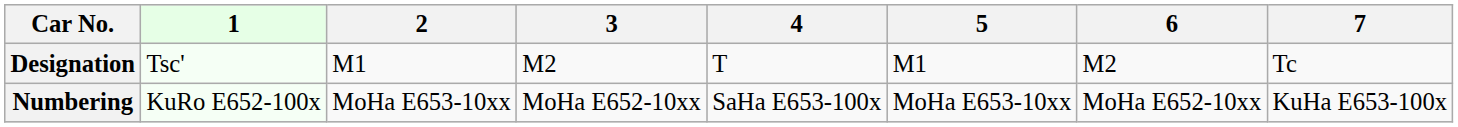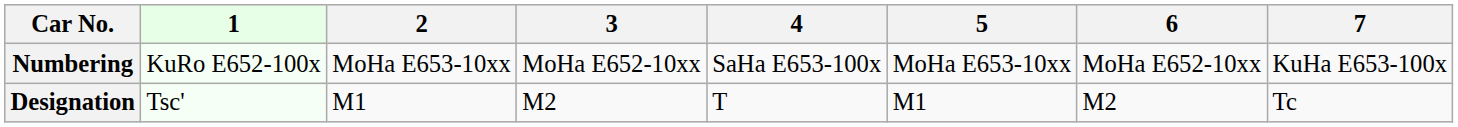rows swapped: Designation <-> Numbering
